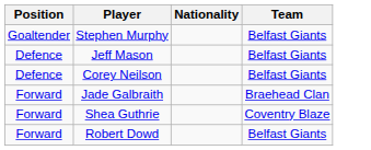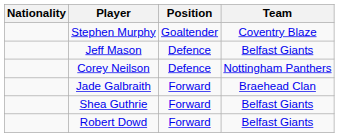columns swapped: Position <-> Nationality
Stephen Murphy | Team: Belfast Giants -> Coventry Blaze
Corey Neilson | Team: Belfast Giants -> Nottingham Panthers
Shea Guthrie | Team: Coventry Blaze -> Belfast Giants
